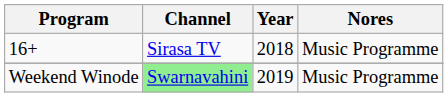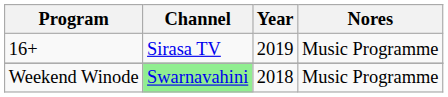16+ | Year: 2018 -> 2019
Weekend Winode | Year: 2019 -> 2018
